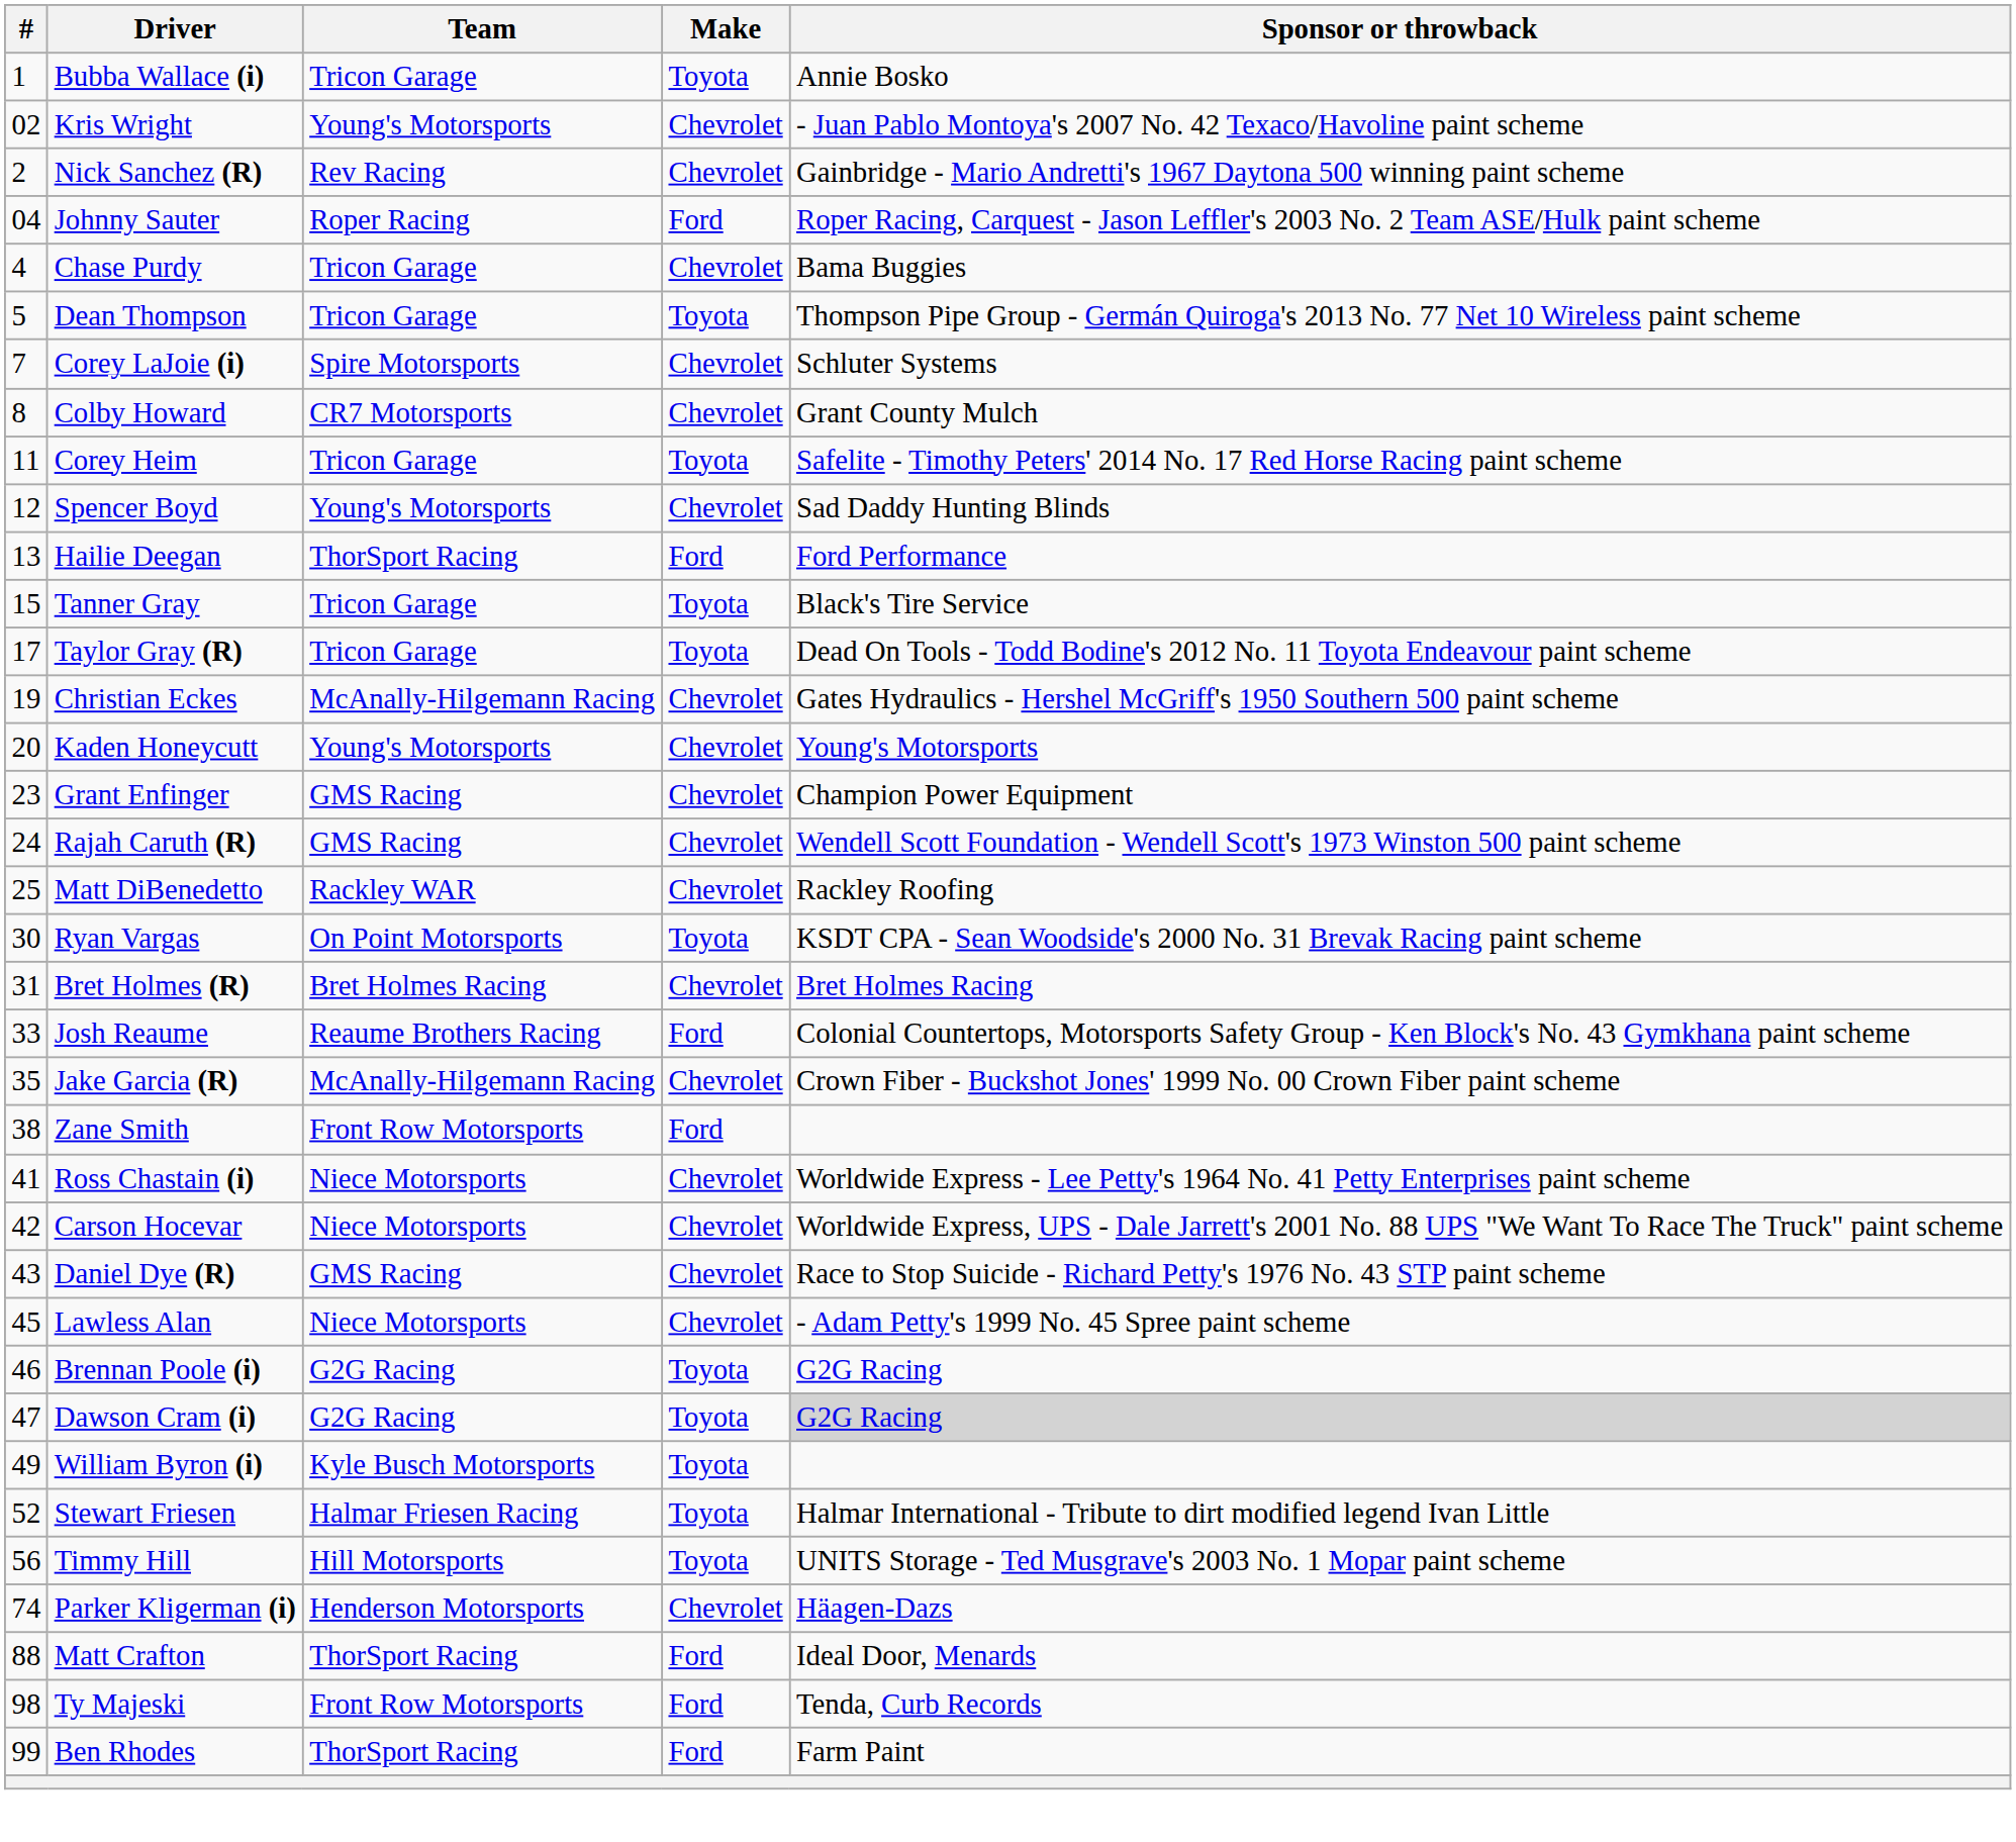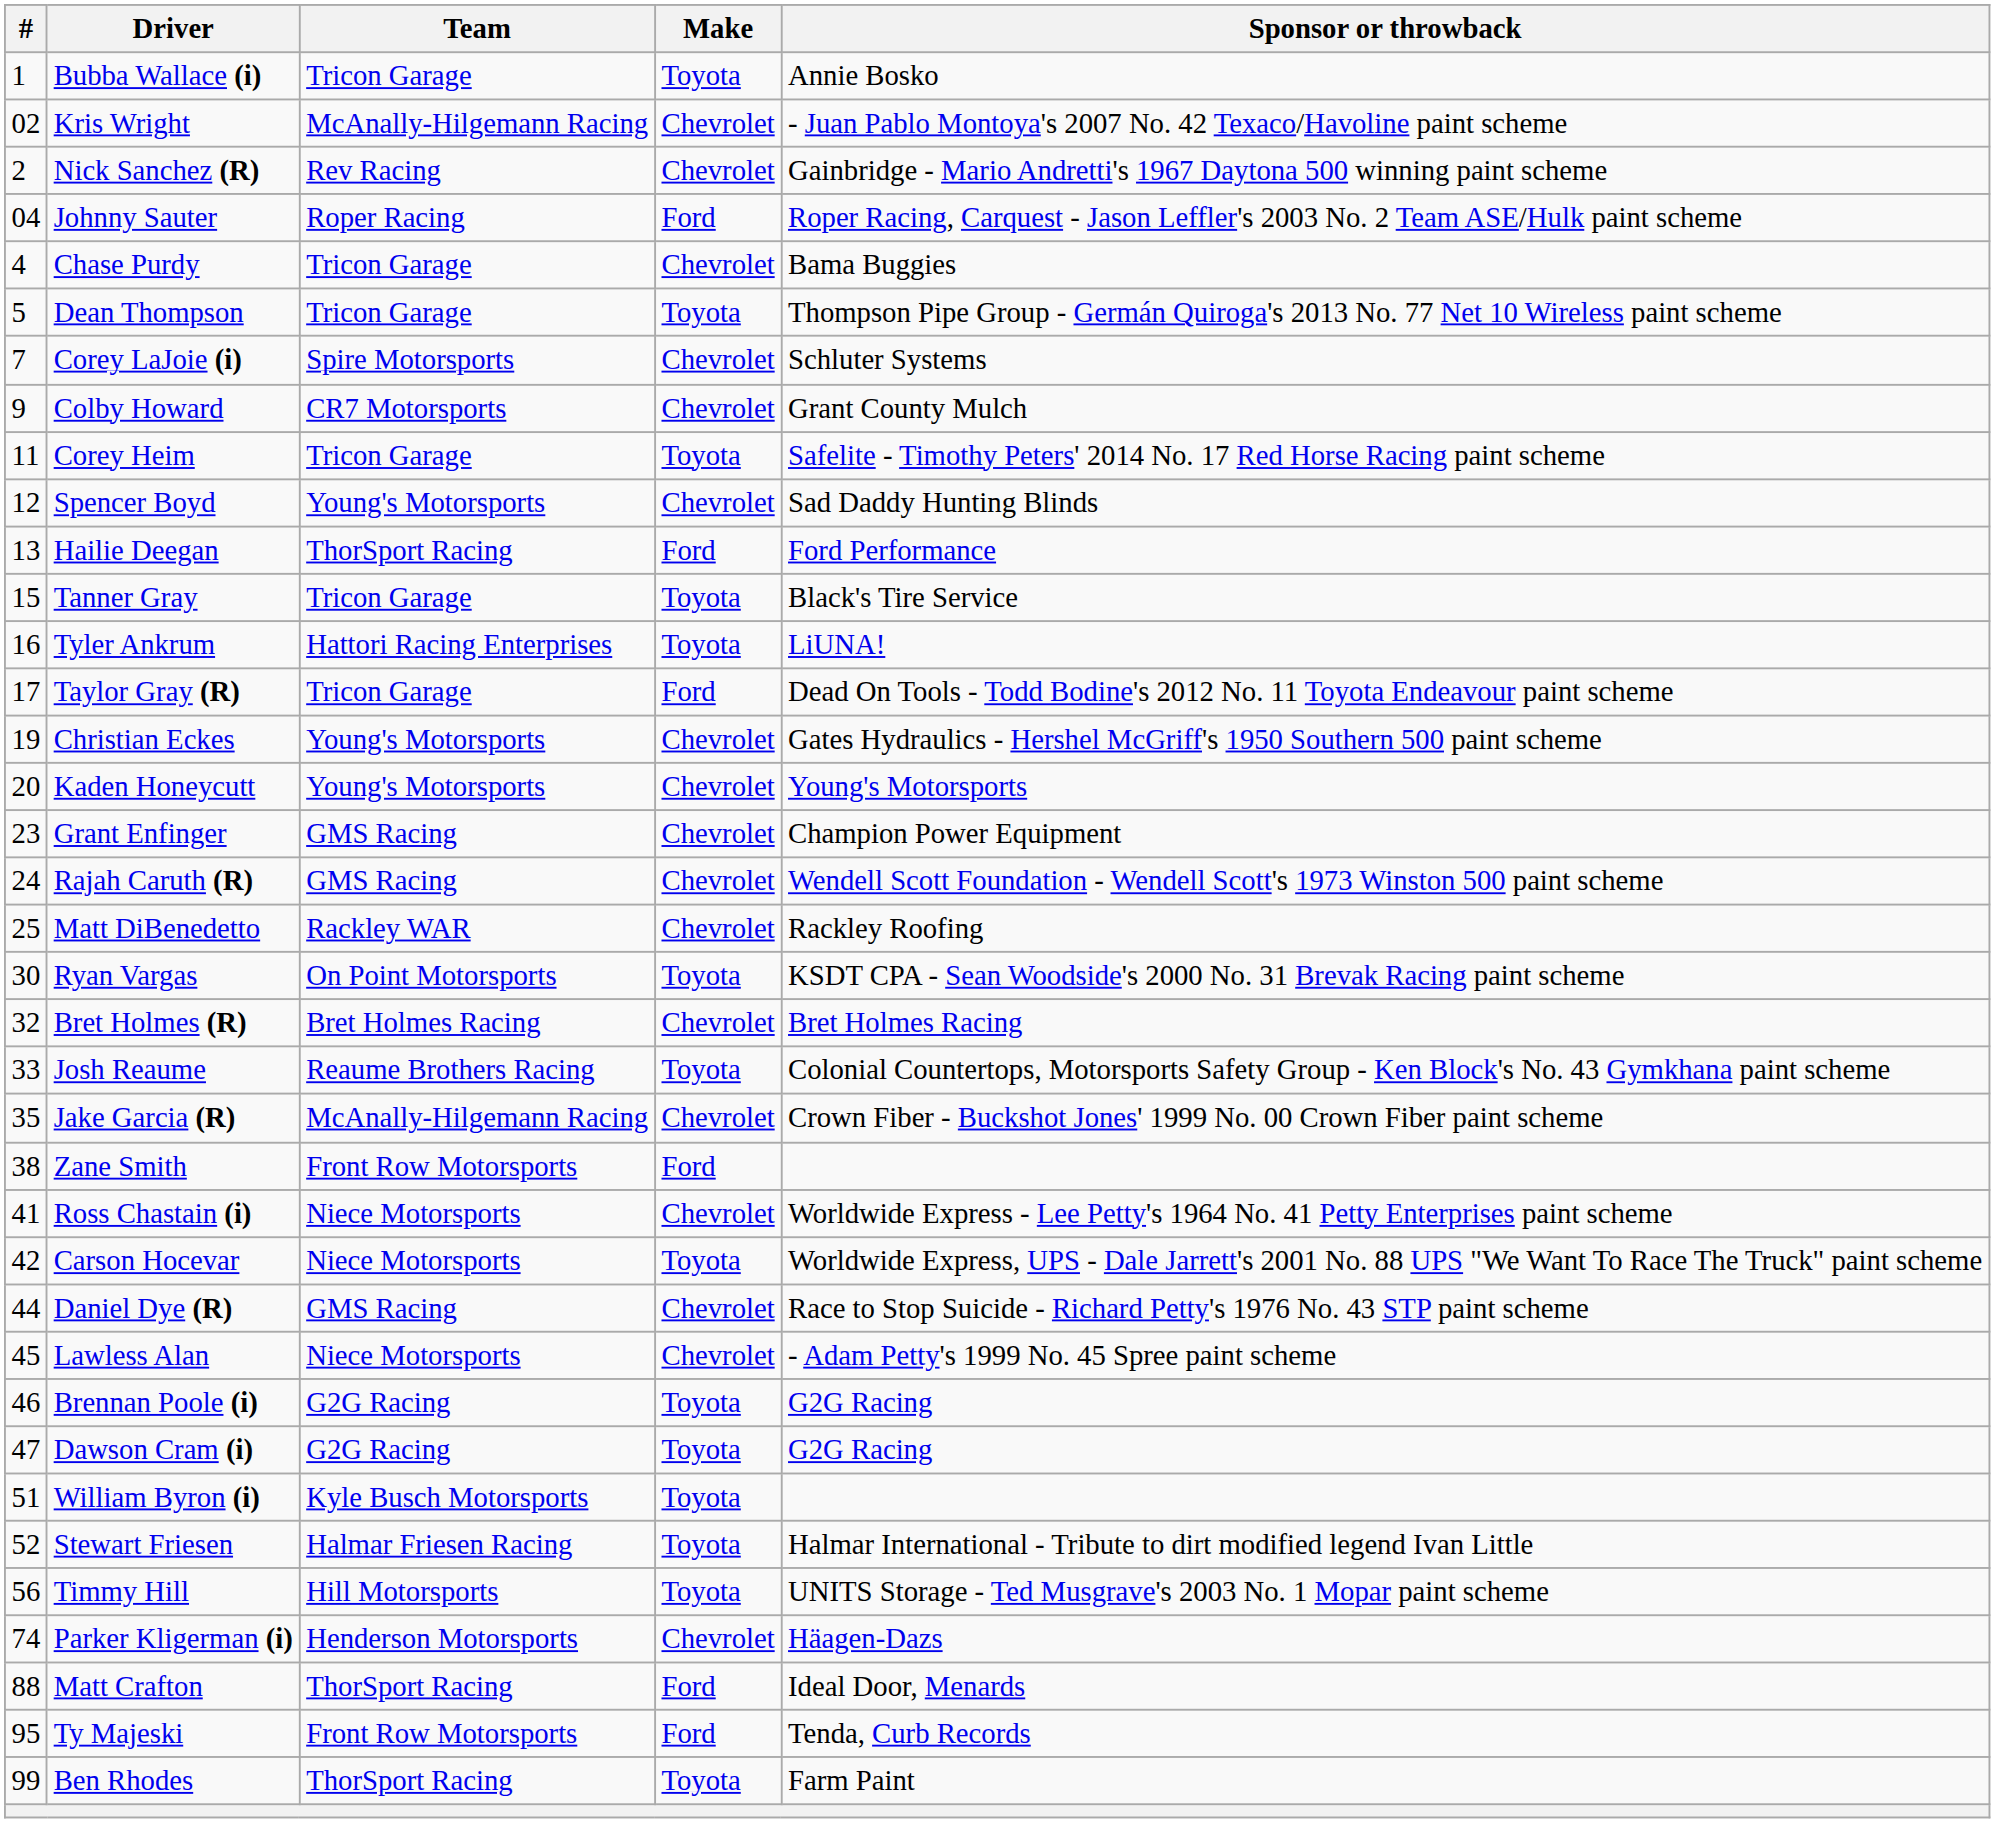Kris Wright | Team: Young's Motorsports -> McAnally-Hilgemann Racing
Colby Howard | #: 8 -> 9
+ row: 16 | Tyler Ankrum | Hattori Racing Enterprises | Toyota | LiUNA!
Taylor Gray (R) | Make: Toyota -> Ford
Christian Eckes | Team: McAnally-Hilgemann Racing -> Young's Motorsports
Bret Holmes (R) | #: 31 -> 32
Josh Reaume | Make: Ford -> Toyota
Carson Hocevar | Make: Chevrolet -> Toyota
Daniel Dye (R) | #: 43 -> 44
Dawson Cram (i) | Sponsor or throwback: lightgrey background -> no background
William Byron (i) | #: 49 -> 51
Ty Majeski | #: 98 -> 95
Ben Rhodes | Make: Ford -> Toyota
